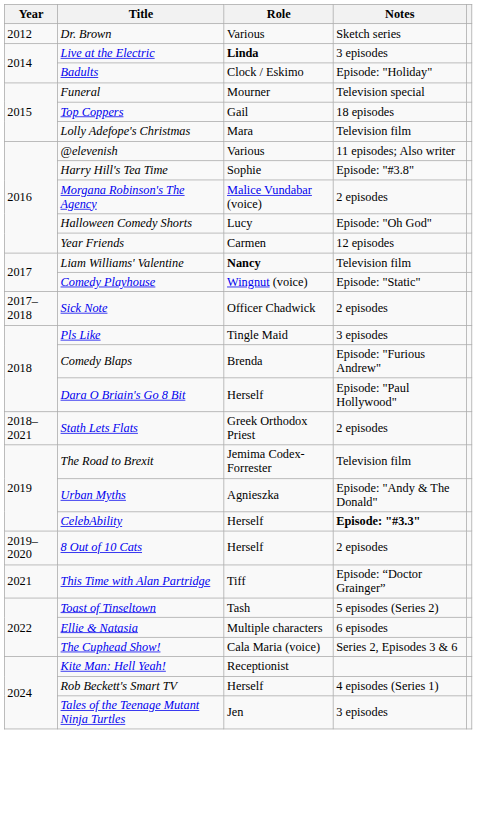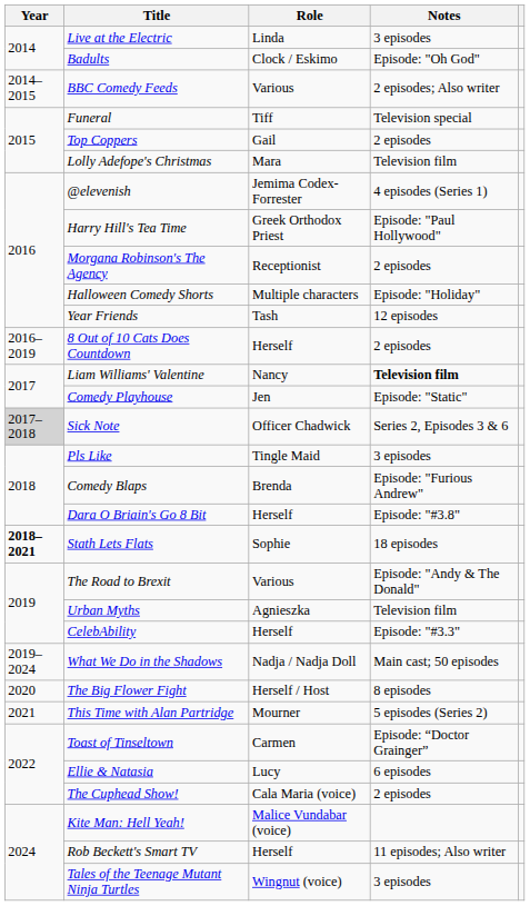- row: 2012 | Dr. Brown | Various | Sketch series
Live at the Electric | Role: bold -> normal
Badults | Notes: Episode: "Holiday" -> Episode: "Oh God"
+ row: 2014–2015 | BBC Comedy Feeds | Various | 2 episodes; Also writer
Funeral | Role: Mourner -> Tiff
Top Coppers | Notes: 18 episodes -> 2 episodes
@elevenish | Role: Various -> Jemima Codex-Forrester
@elevenish | Notes: 11 episodes; Also writer -> 4 episodes (Series 1)
Harry Hill's Tea Time | Role: Sophie -> Greek Orthodox Priest
Harry Hill's Tea Time | Notes: Episode: "#3.8" -> Episode: "Paul Hollywood"
Morgana Robinson's The Agency | Role: Malice Vundabar (voice) -> Receptionist
Halloween Comedy Shorts | Role: Lucy -> Multiple characters
Halloween Comedy Shorts | Notes: Episode: "Oh God" -> Episode: "Holiday"
Year Friends | Role: Carmen -> Tash
+ row: 2016–2019 | 8 Out of 10 Cats Does Countdown | Herself | 2 episodes
Liam Williams' Valentine | Role: bold -> normal
Liam Williams' Valentine | Notes: normal -> bold
Comedy Playhouse | Role: Wingnut (voice) -> Jen
Sick Note | Year: no background -> lightgrey background
Sick Note | Notes: 2 episodes -> Series 2, Episodes 3 & 6
Dara O Briain's Go 8 Bit | Notes: Episode: "Paul Hollywood" -> Episode: "#3.8"
Stath Lets Flats | Year: normal -> bold
Stath Lets Flats | Role: Greek Orthodox Priest -> Sophie
Stath Lets Flats | Notes: 2 episodes -> 18 episodes
The Road to Brexit | Role: Jemima Codex-Forrester -> Various
The Road to Brexit | Notes: Television film -> Episode: "Andy & The Donald"
Urban Myths | Notes: Episode: "Andy & The Donald" -> Television film
CelebAbility | Notes: bold -> normal
- row: 2019–2020 | 8 Out of 10 Cats | Herself | 2 episodes
+ row: 2019–2024 | What We Do in the Shadows | Nadja / Nadja Doll | Main cast; 50 episodes
+ row: 2020 | The Big Flower Fight | Herself / Host | 8 episodes
This Time with Alan Partridge | Role: Tiff -> Mourner
This Time with Alan Partridge | Notes: Episode: “Doctor Grainger” -> 5 episodes (Series 2)
Toast of Tinseltown | Role: Tash -> Carmen
Toast of Tinseltown | Notes: 5 episodes (Series 2) -> Episode: “Doctor Grainger”
Ellie & Natasia | Role: Multiple characters -> Lucy
The Cuphead Show! | Notes: Series 2, Episodes 3 & 6 -> 2 episodes
Kite Man: Hell Yeah! | Role: Receptionist -> Malice Vundabar (voice)
Rob Beckett's Smart TV | Notes: 4 episodes (Series 1) -> 11 episodes; Also writer
Tales of the Teenage Mutant Ninja Turtles | Role: Jen -> Wingnut (voice)
